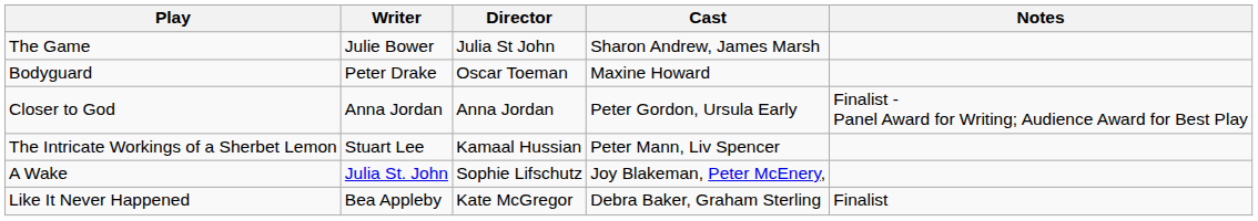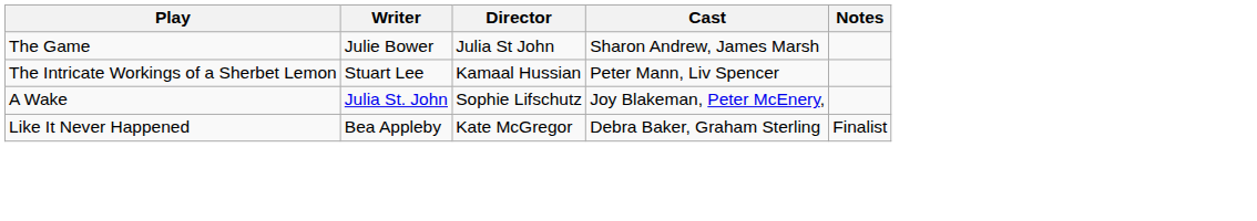- row: Bodyguard | Peter Drake | Oscar Toeman | Maxine Howard
- row: Closer to God | Anna Jordan | Anna Jordan | Peter Gordon, Ursula Early | Finalist - Panel Award for Writing; Audience Award for Best Play
